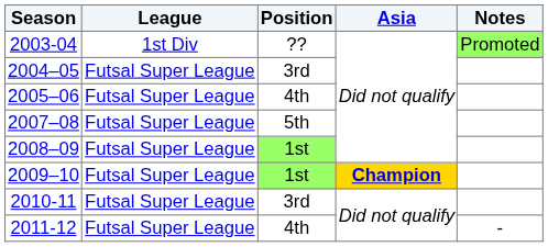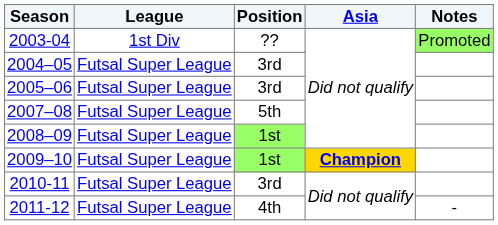2005–06 | Position: 4th -> 3rd
